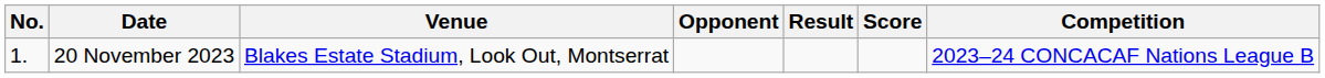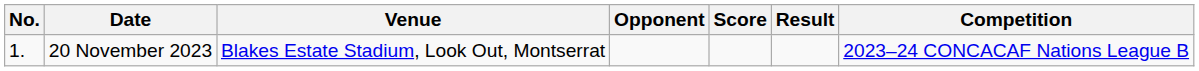columns swapped: Score <-> Result
